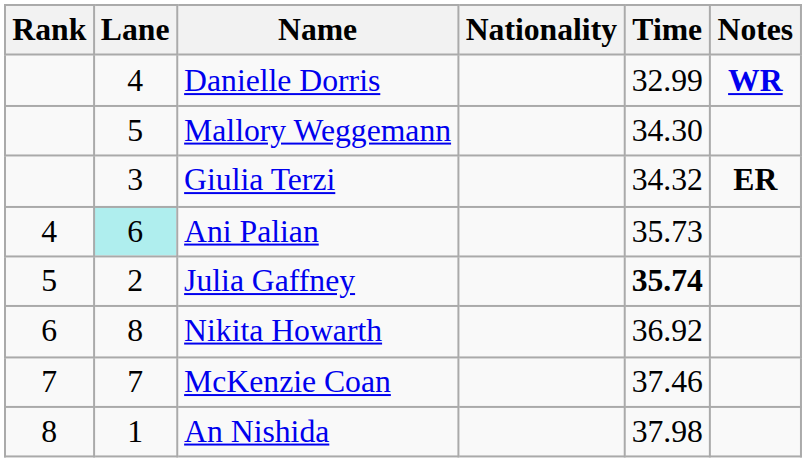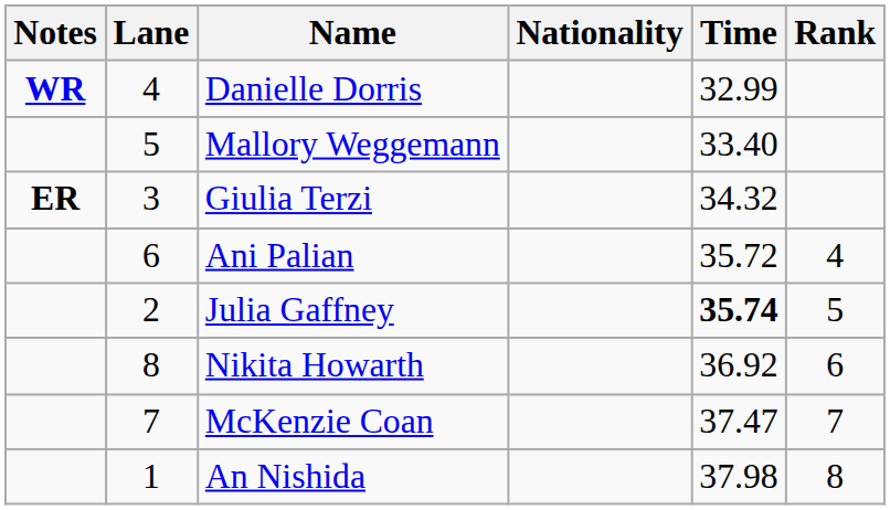columns swapped: Rank <-> Notes
Mallory Weggemann | Time: 34.30 -> 33.40
Ani Palian | Lane: paleturquoise background -> no background
Ani Palian | Time: 35.73 -> 35.72
McKenzie Coan | Time: 37.46 -> 37.47
